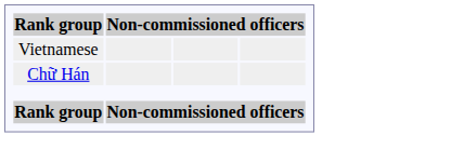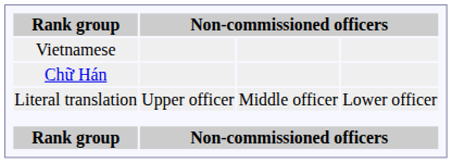+ row: Literal translation | Upper officer | Middle officer | Lower officer
